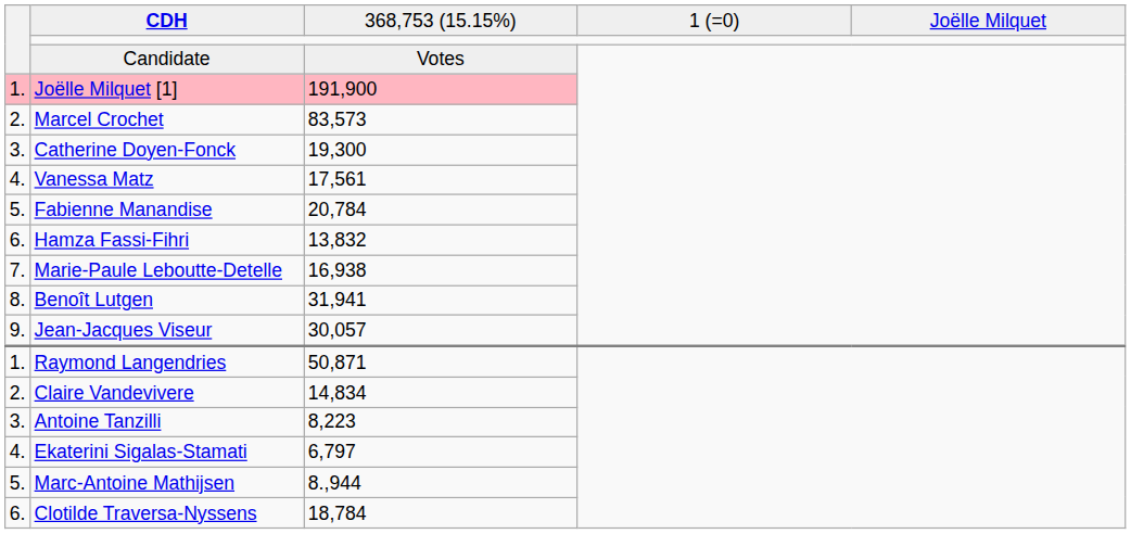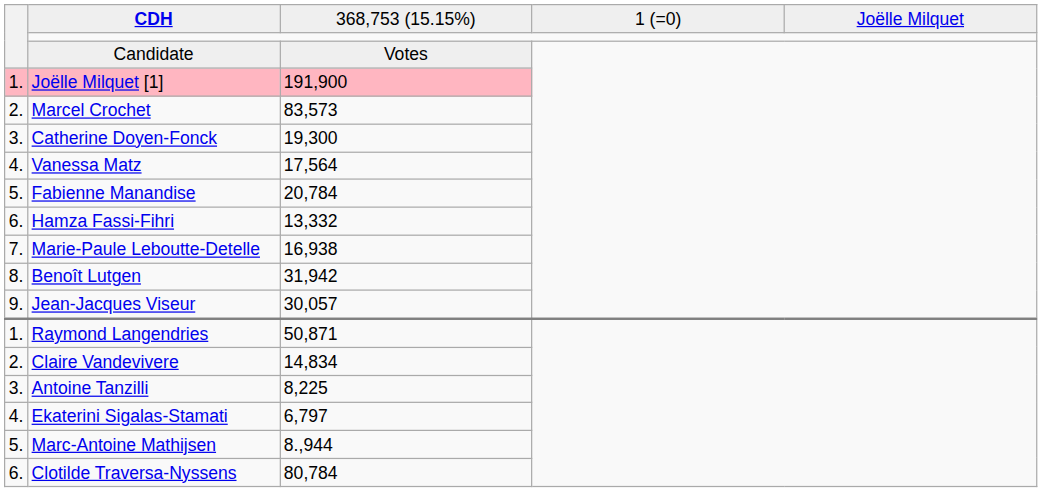Vanessa Matz | column 3: 17,561 -> 17,564
Hamza Fassi-Fihri | column 3: 13,832 -> 13,332
Benoît Lutgen | column 3: 31,941 -> 31,942
Antoine Tanzilli | column 3: 8,223 -> 8,225
Clotilde Traversa-Nyssens | column 3: 18,784 -> 80,784
